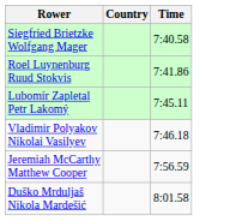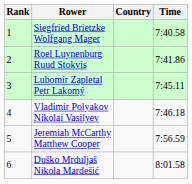+ column: Rank | 1 | 2 | 3 | 4 | 5 | 6
